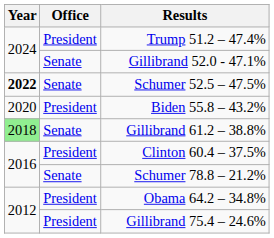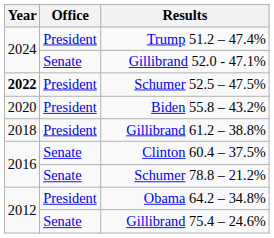Schumer 52.5 – 47.5% | Office: Senate -> President
Gillibrand 61.2 – 38.8% | Year: lightgreen background -> no background
Gillibrand 61.2 – 38.8% | Office: Senate -> President
Clinton 60.4 – 37.5% | Office: President -> Senate
Gillibrand 75.4 – 24.6% | Office: President -> Senate
